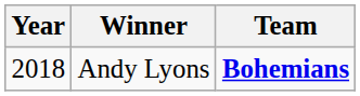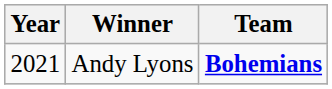Andy Lyons | Year: 2018 -> 2021
